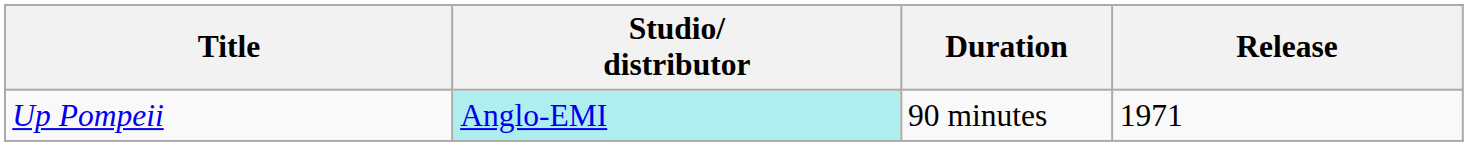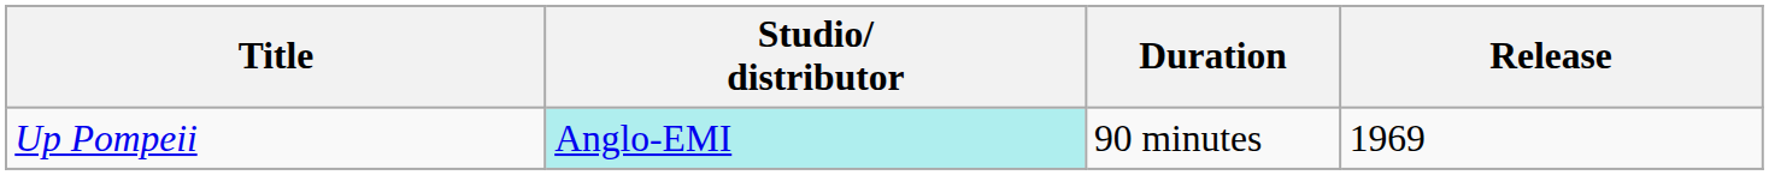Up Pompeii | Release: 1971 -> 1969
